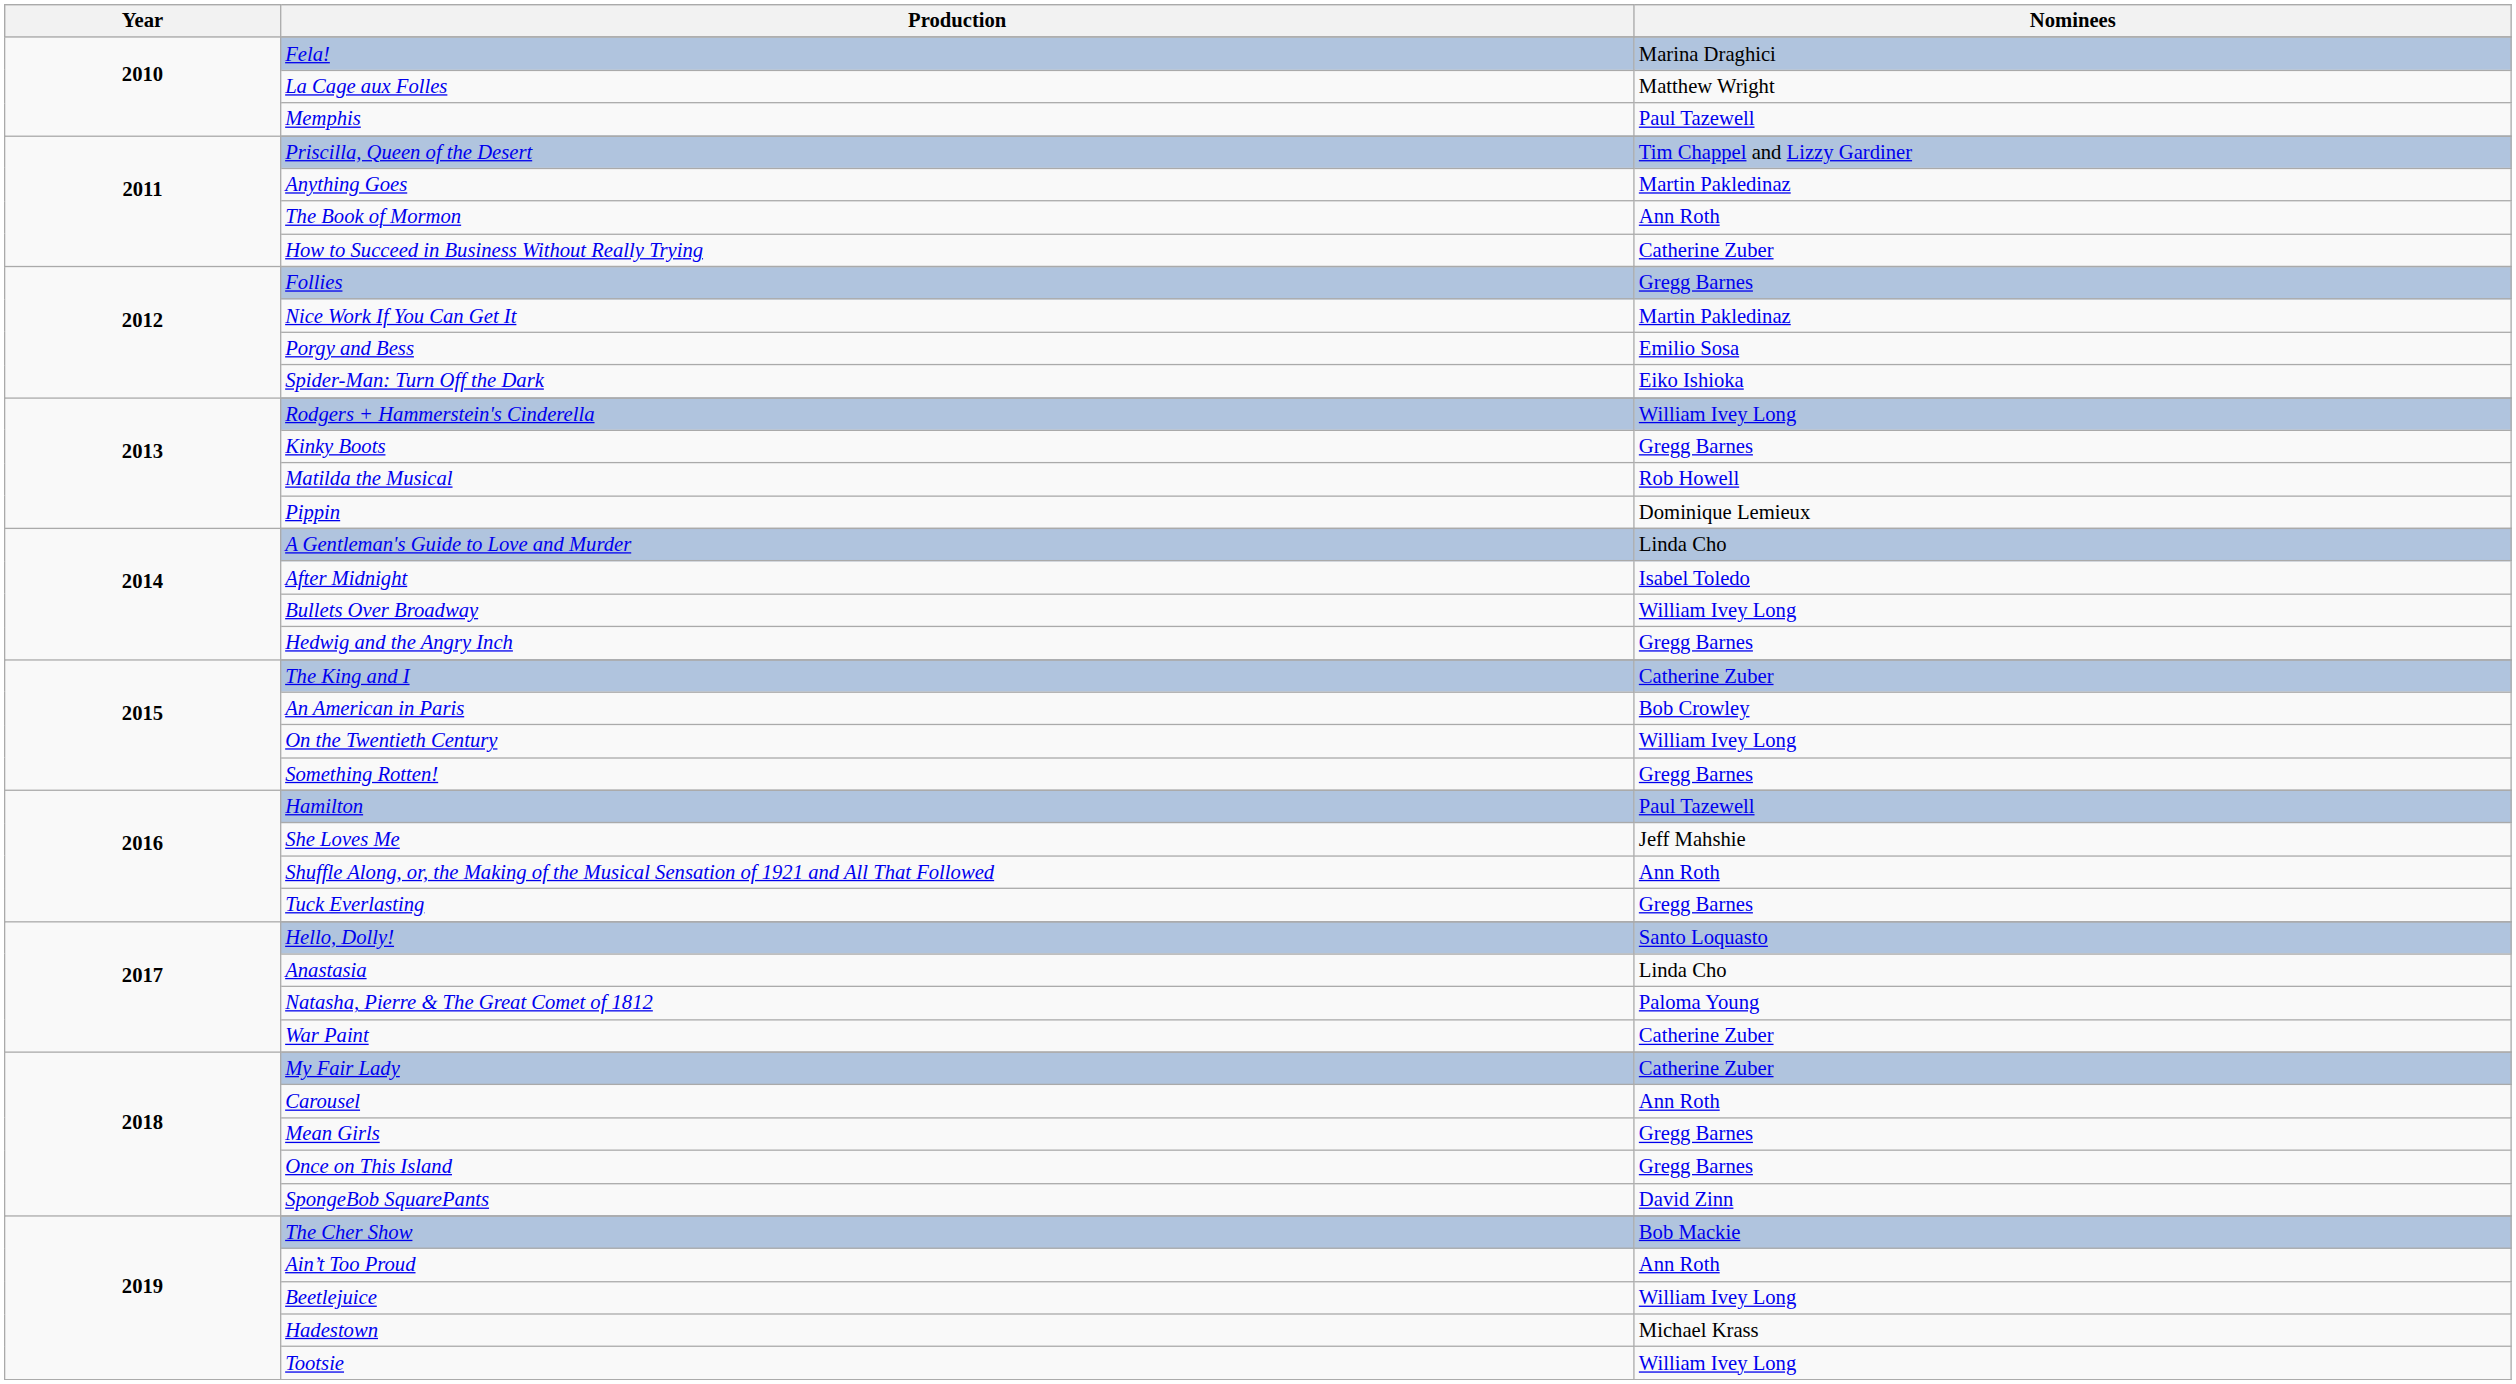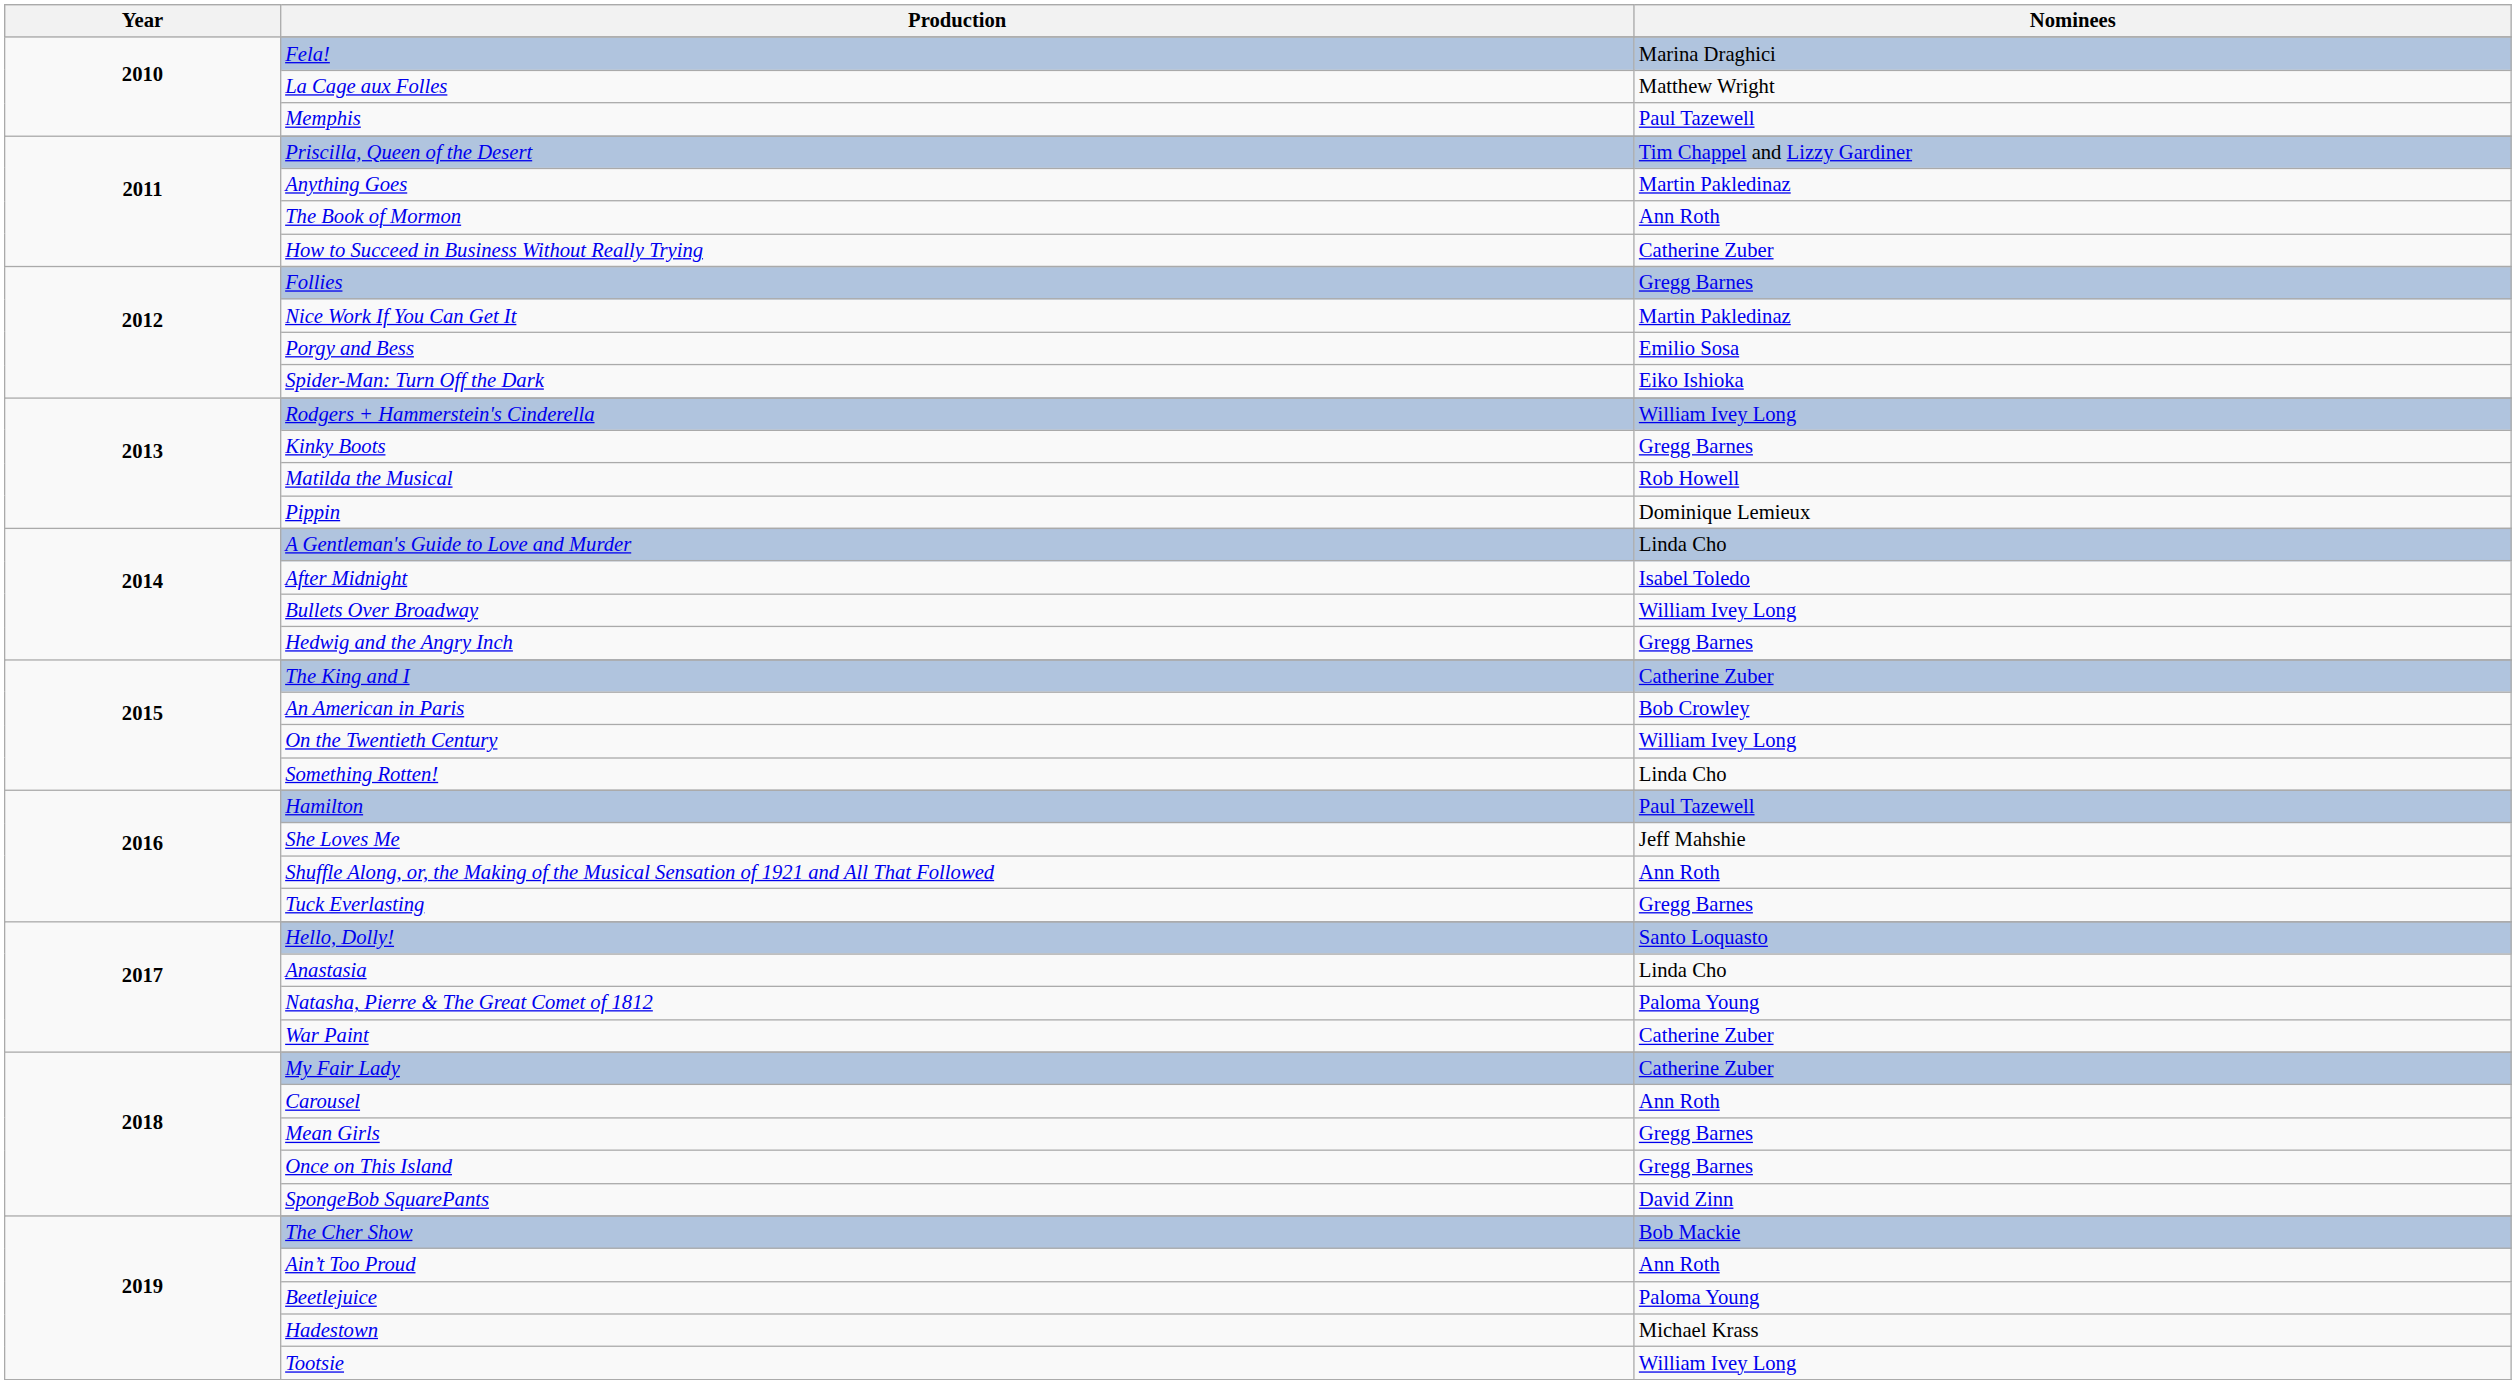Something Rotten! | Nominees: Gregg Barnes -> Linda Cho
Beetlejuice | Nominees: William Ivey Long -> Paloma Young
